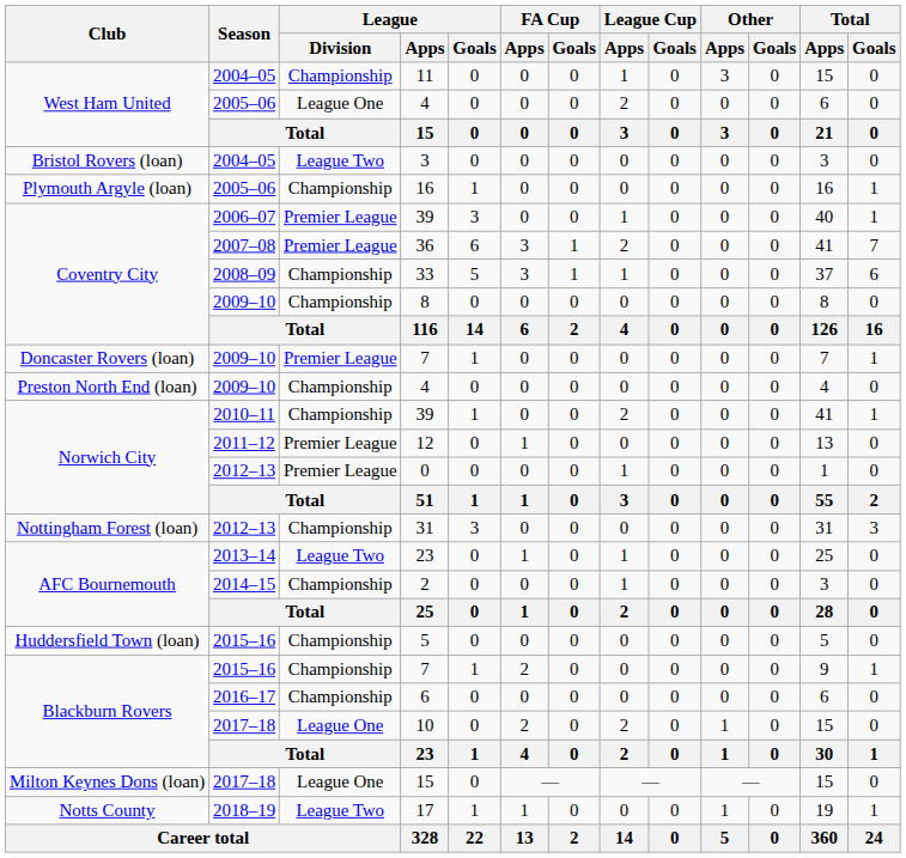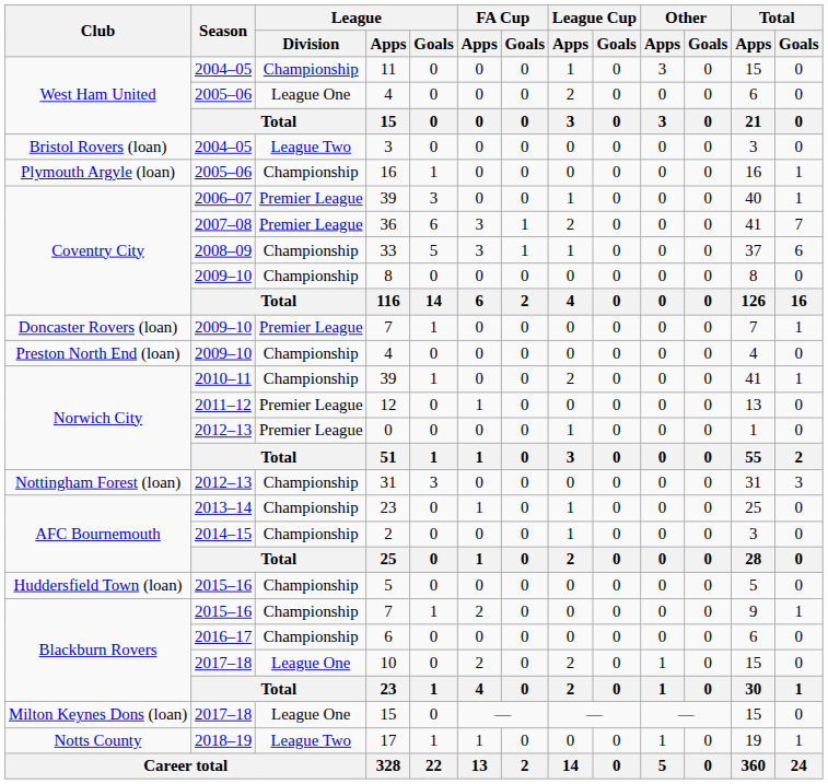2013–14 / 23 | League / Division: League Two -> Championship
